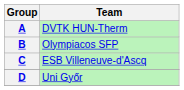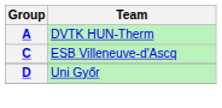- row: B | Olympiacos SFP
